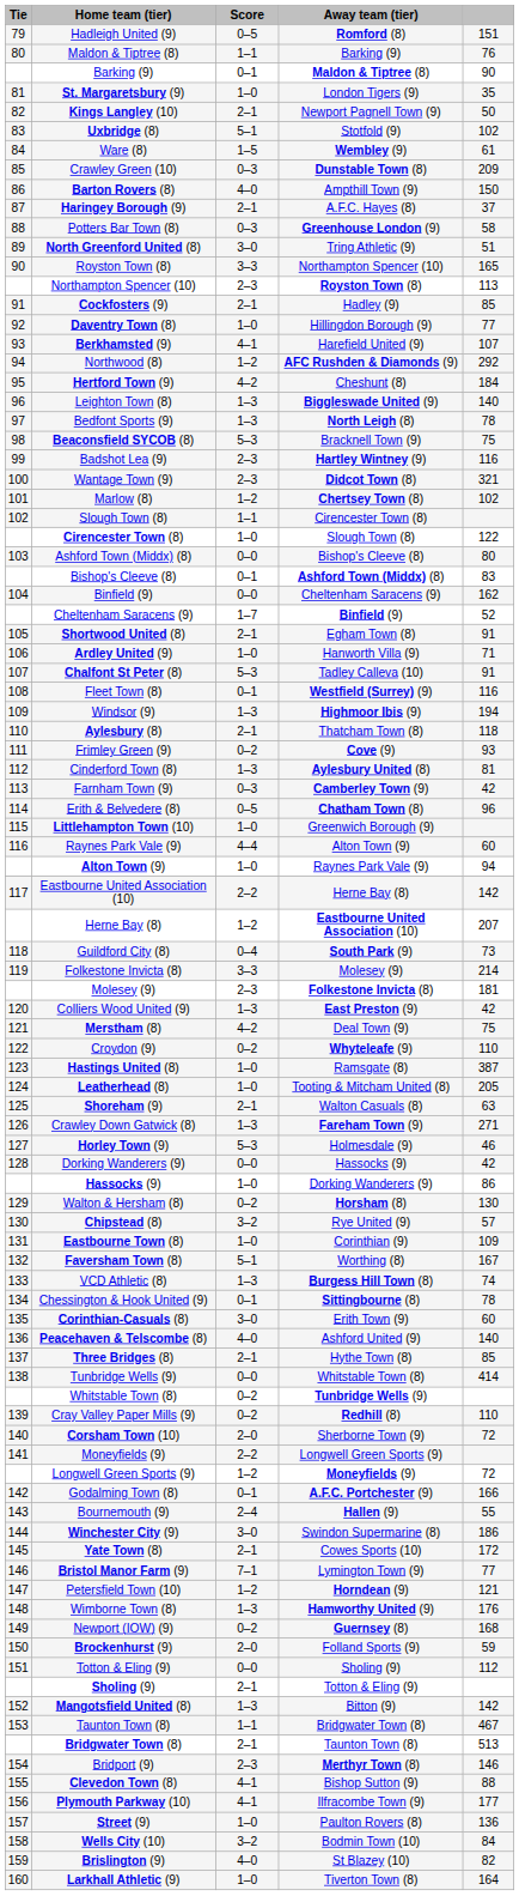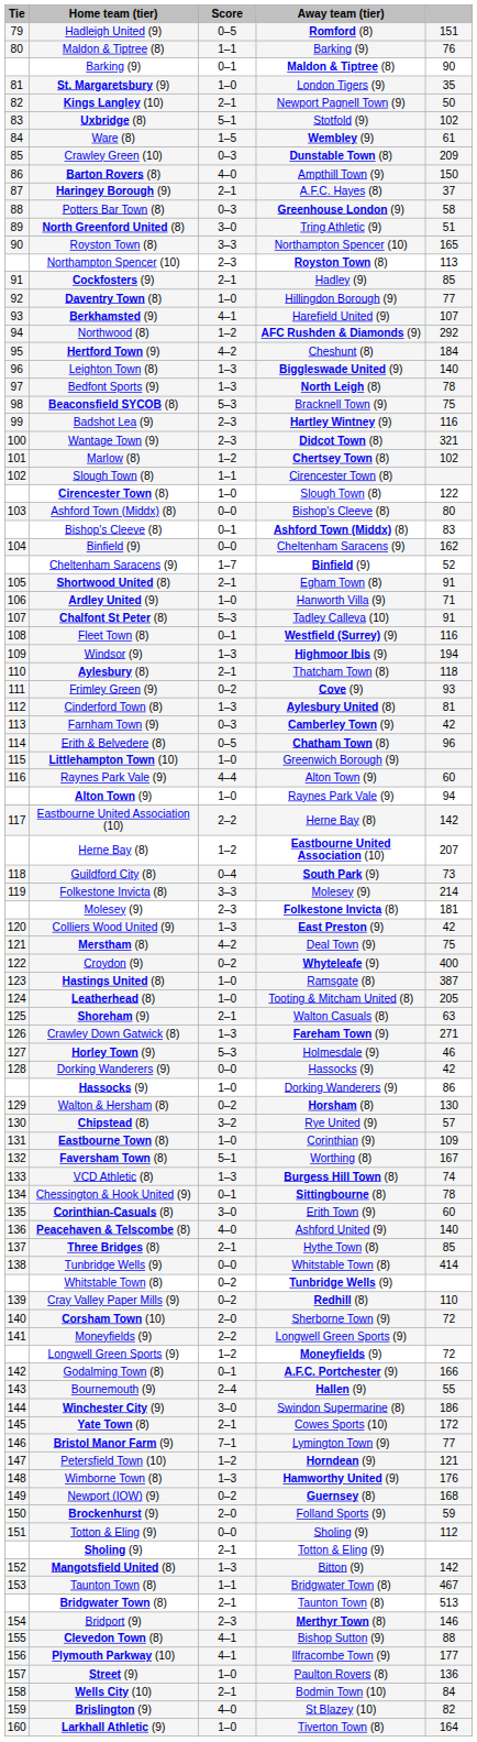Croydon (9) | column 5: 110 -> 400
Wells City (10) | Score: 3–2 -> 2–1
